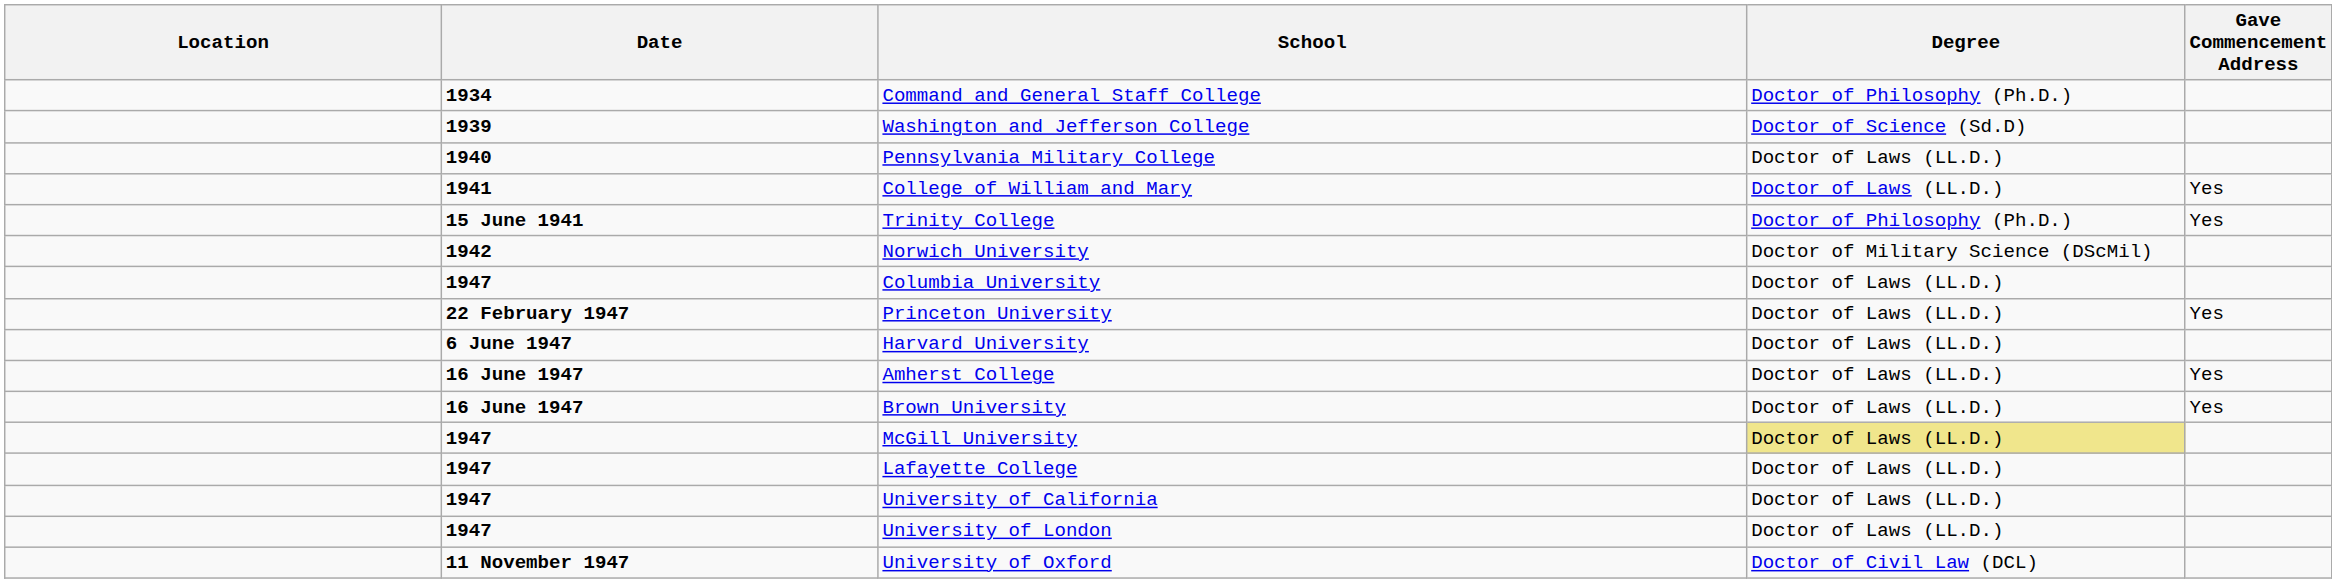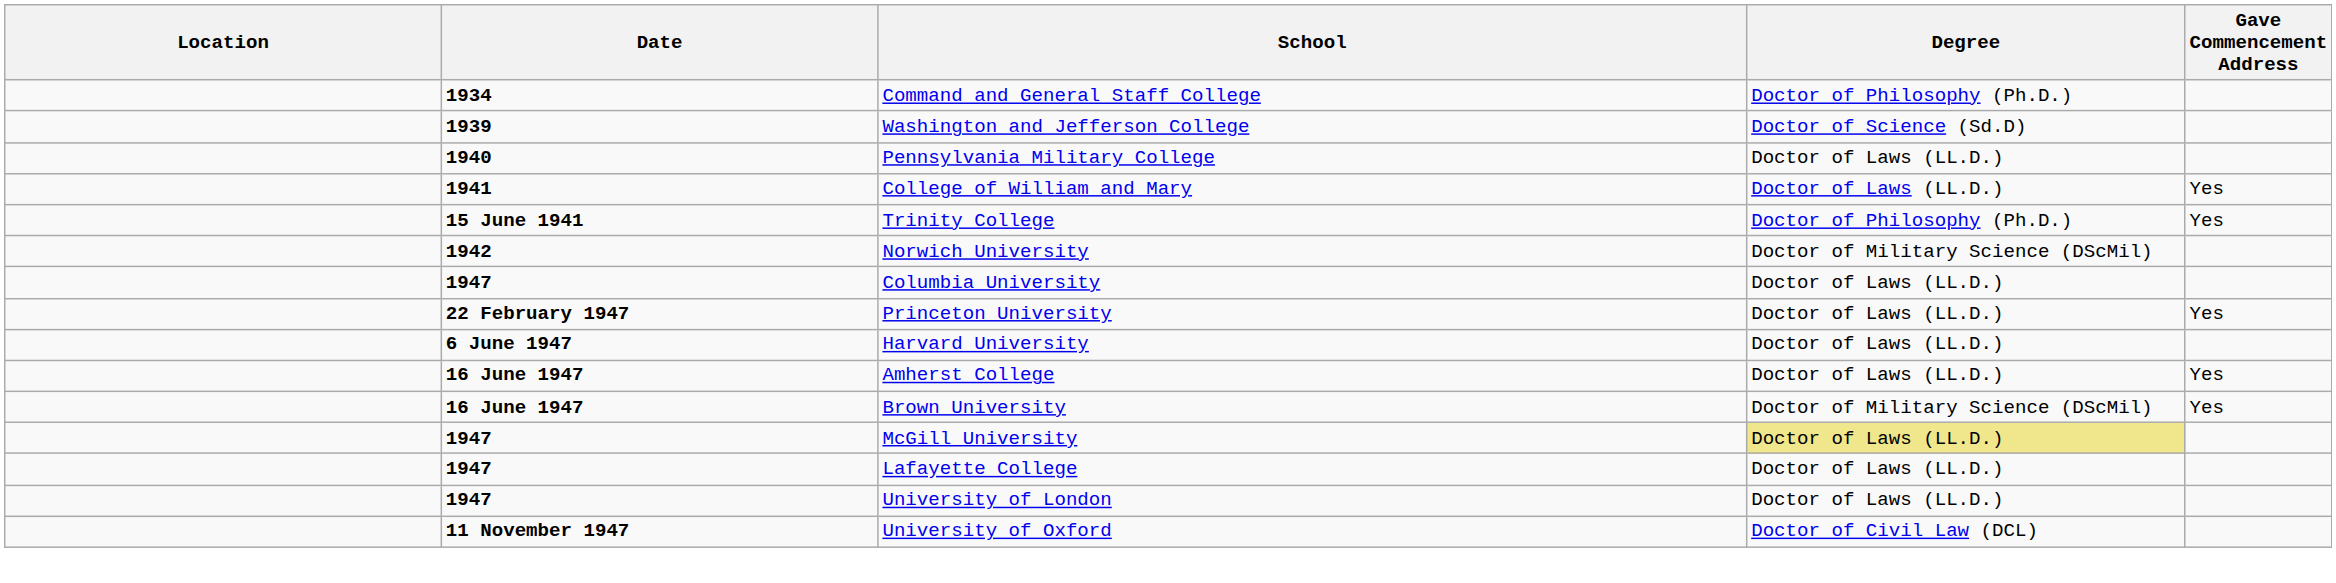Brown University | Degree: Doctor of Laws (LL.D.) -> Doctor of Military Science (DScMil)
- row: 1947 | University of California | Doctor of Laws (LL.D.)
